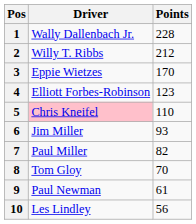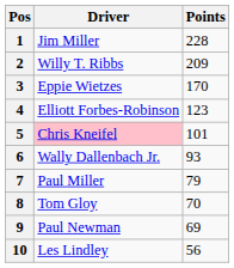1 | Driver: Wally Dallenbach Jr. -> Jim Miller
2 | Points: 212 -> 209
5 | Points: 110 -> 101
6 | Driver: Jim Miller -> Wally Dallenbach Jr.
7 | Points: 82 -> 79
9 | Points: 61 -> 69
